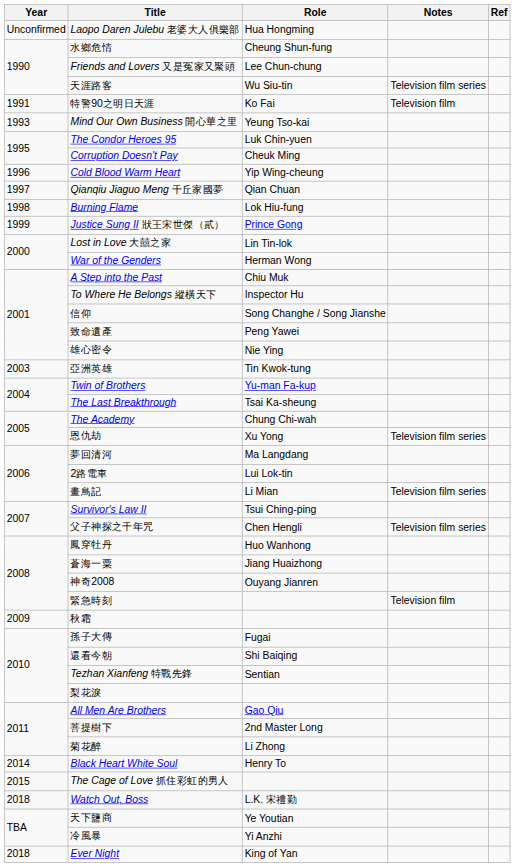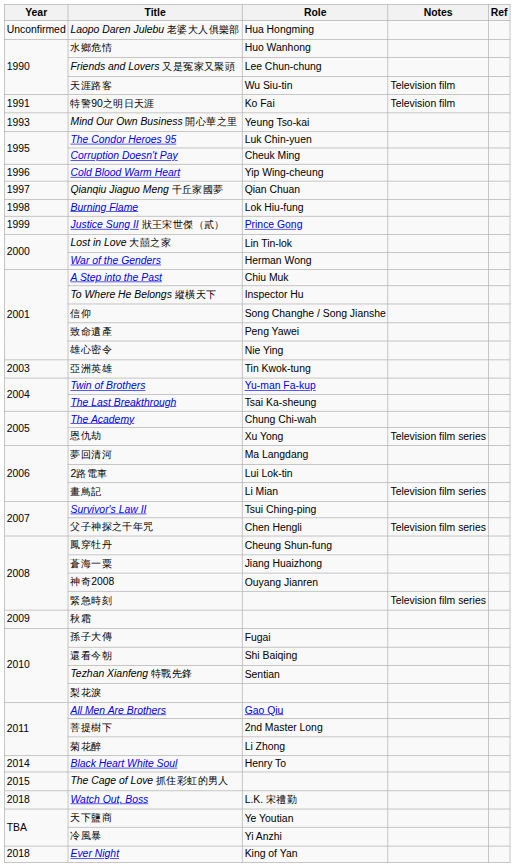水鄉危情 | Role: Cheung Shun-fung -> Huo Wanhong
天涯路客 | Notes: Television film series -> Television film
鳳穿牡丹 | Role: Huo Wanhong -> Cheung Shun-fung
緊急時刻 | Notes: Television film -> Television film series
